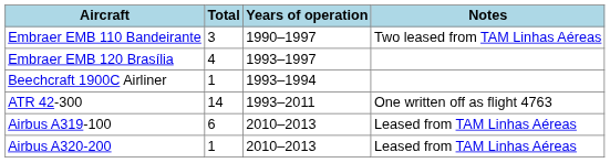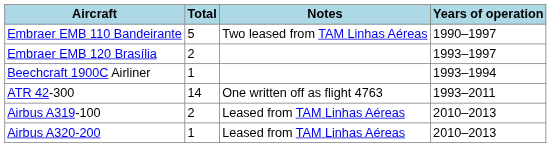columns swapped: Years of operation <-> Notes
Embraer EMB 110 Bandeirante | Total: 3 -> 5
Embraer EMB 120 Brasília | Total: 4 -> 2
Airbus A319-100 | Total: 6 -> 2
